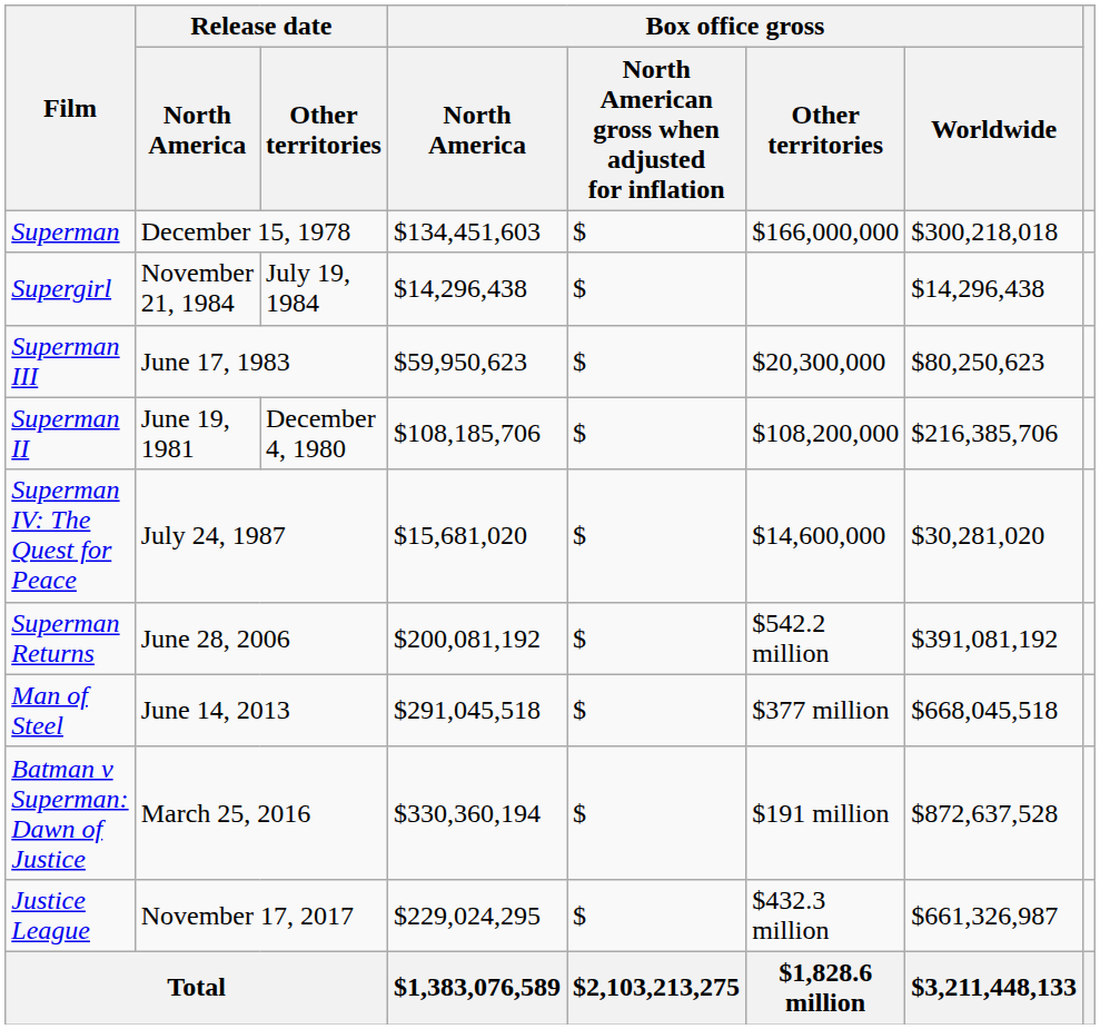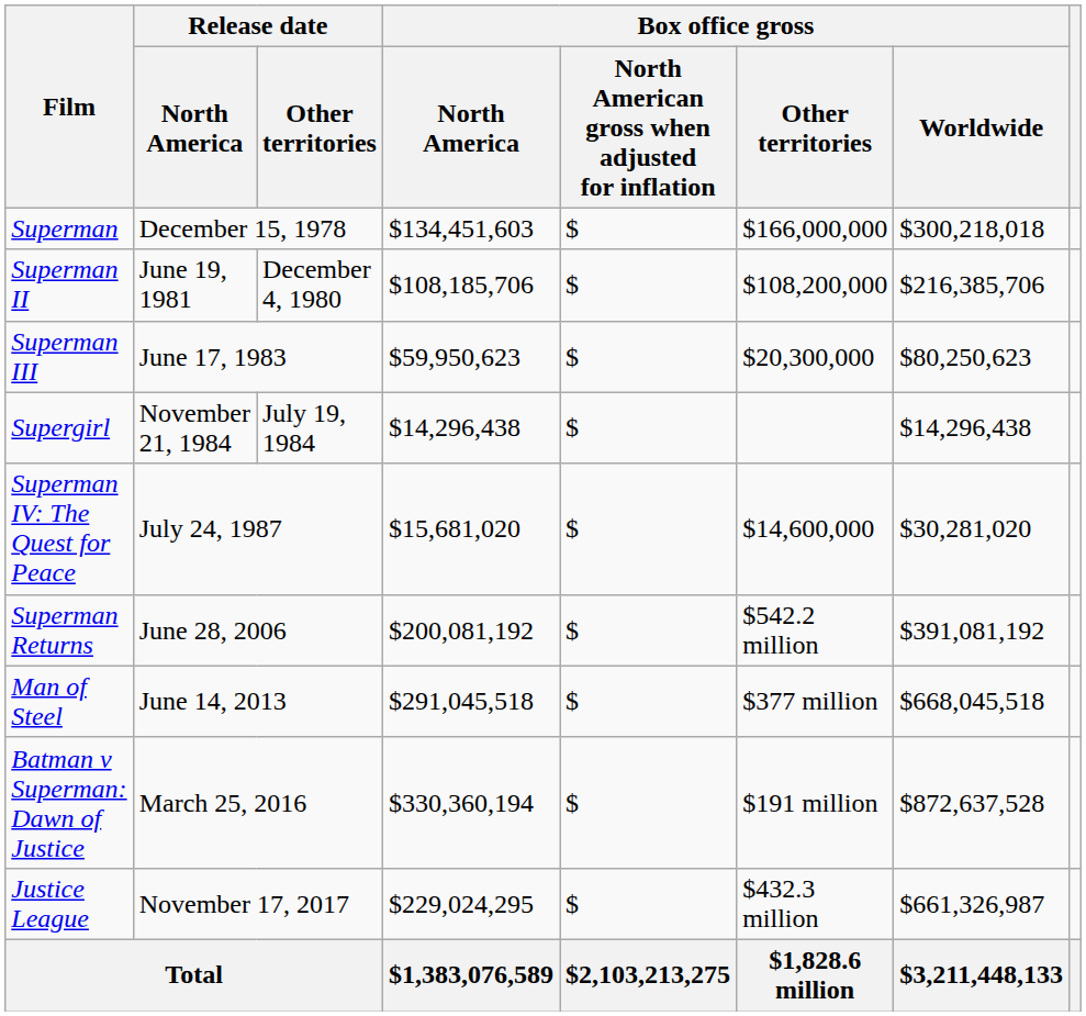rows swapped: Superman II <-> Supergirl
